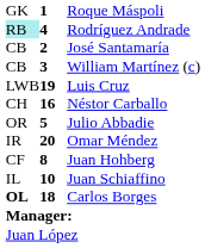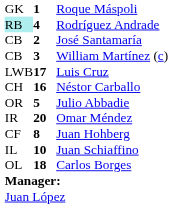Luis Cruz | column 2: 19 -> 17
Carlos Borges | column 1: bold -> normal
